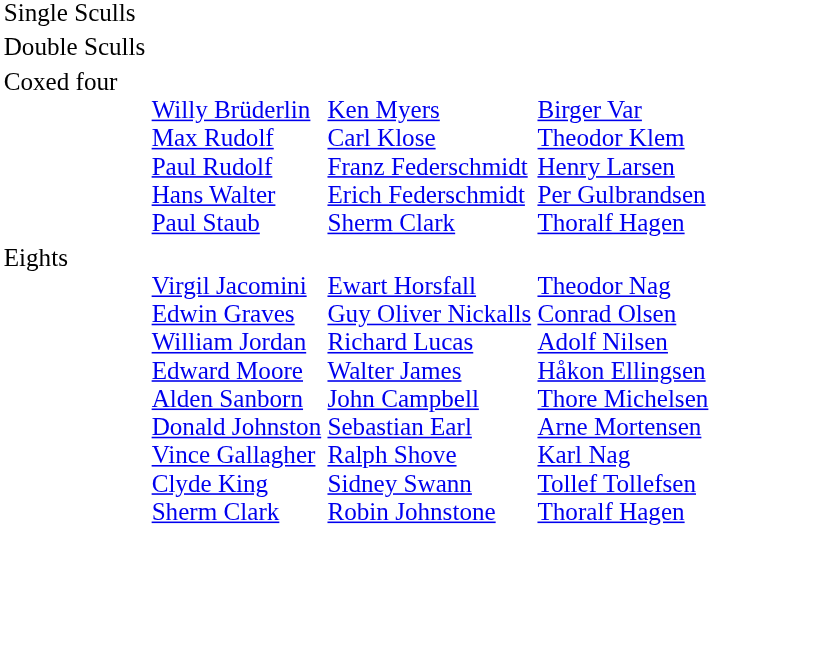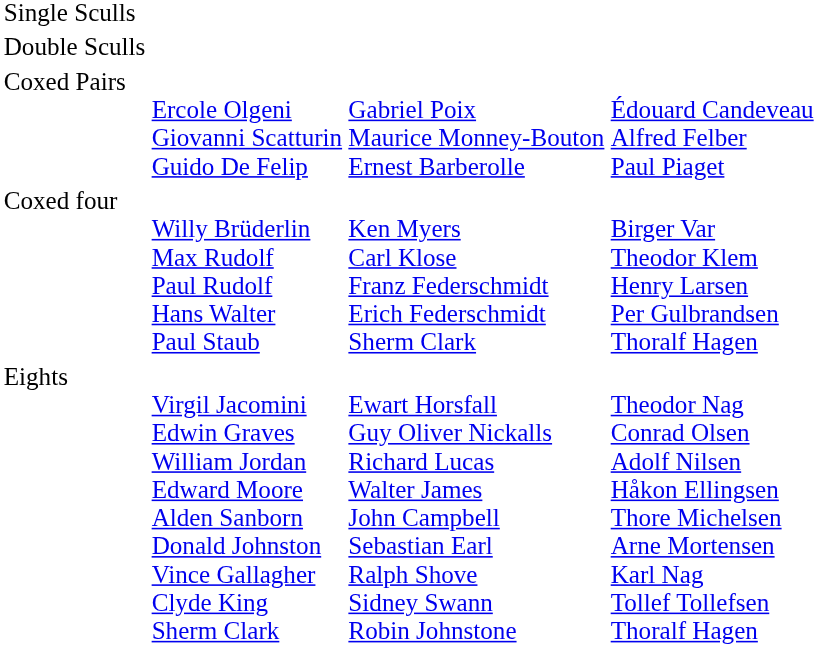+ row: Coxed Pairs | Ercole Olgeni Giovanni Scatturin Guido De Felip | Gabriel Poix Maurice Monney-Bouton Ernest Barberolle | Édouard Candeveau Alfred Felber Paul Piaget
